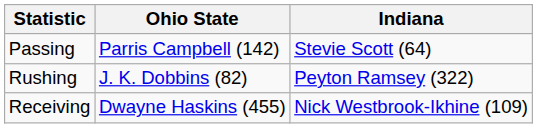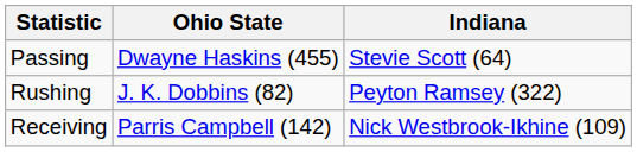Passing | Ohio State: Parris Campbell (142) -> Dwayne Haskins (455)
Receiving | Ohio State: Dwayne Haskins (455) -> Parris Campbell (142)
